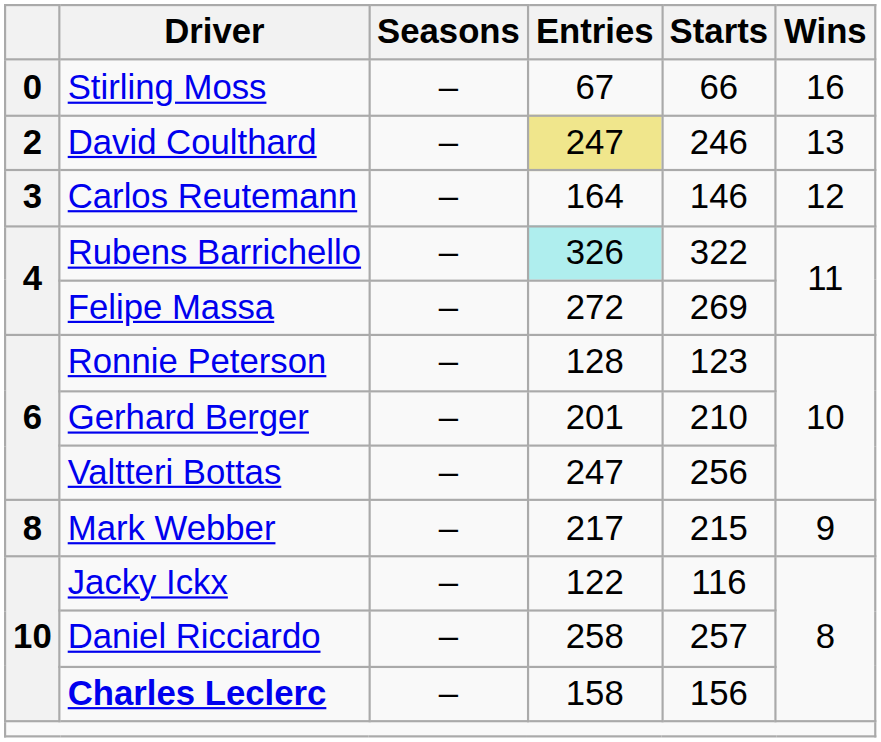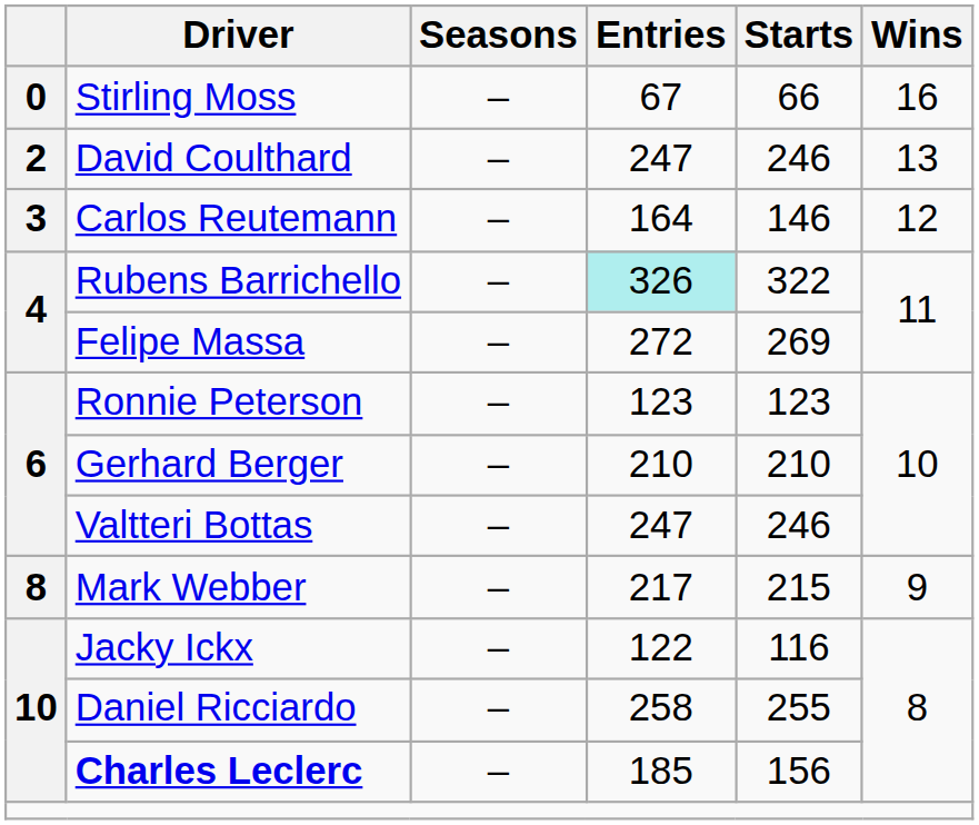David Coulthard | Entries: khaki background -> no background
Ronnie Peterson | Entries: 128 -> 123
Gerhard Berger | Entries: 201 -> 210
Valtteri Bottas | Starts: 256 -> 246
Daniel Ricciardo | Starts: 257 -> 255
Charles Leclerc | Entries: 158 -> 185
